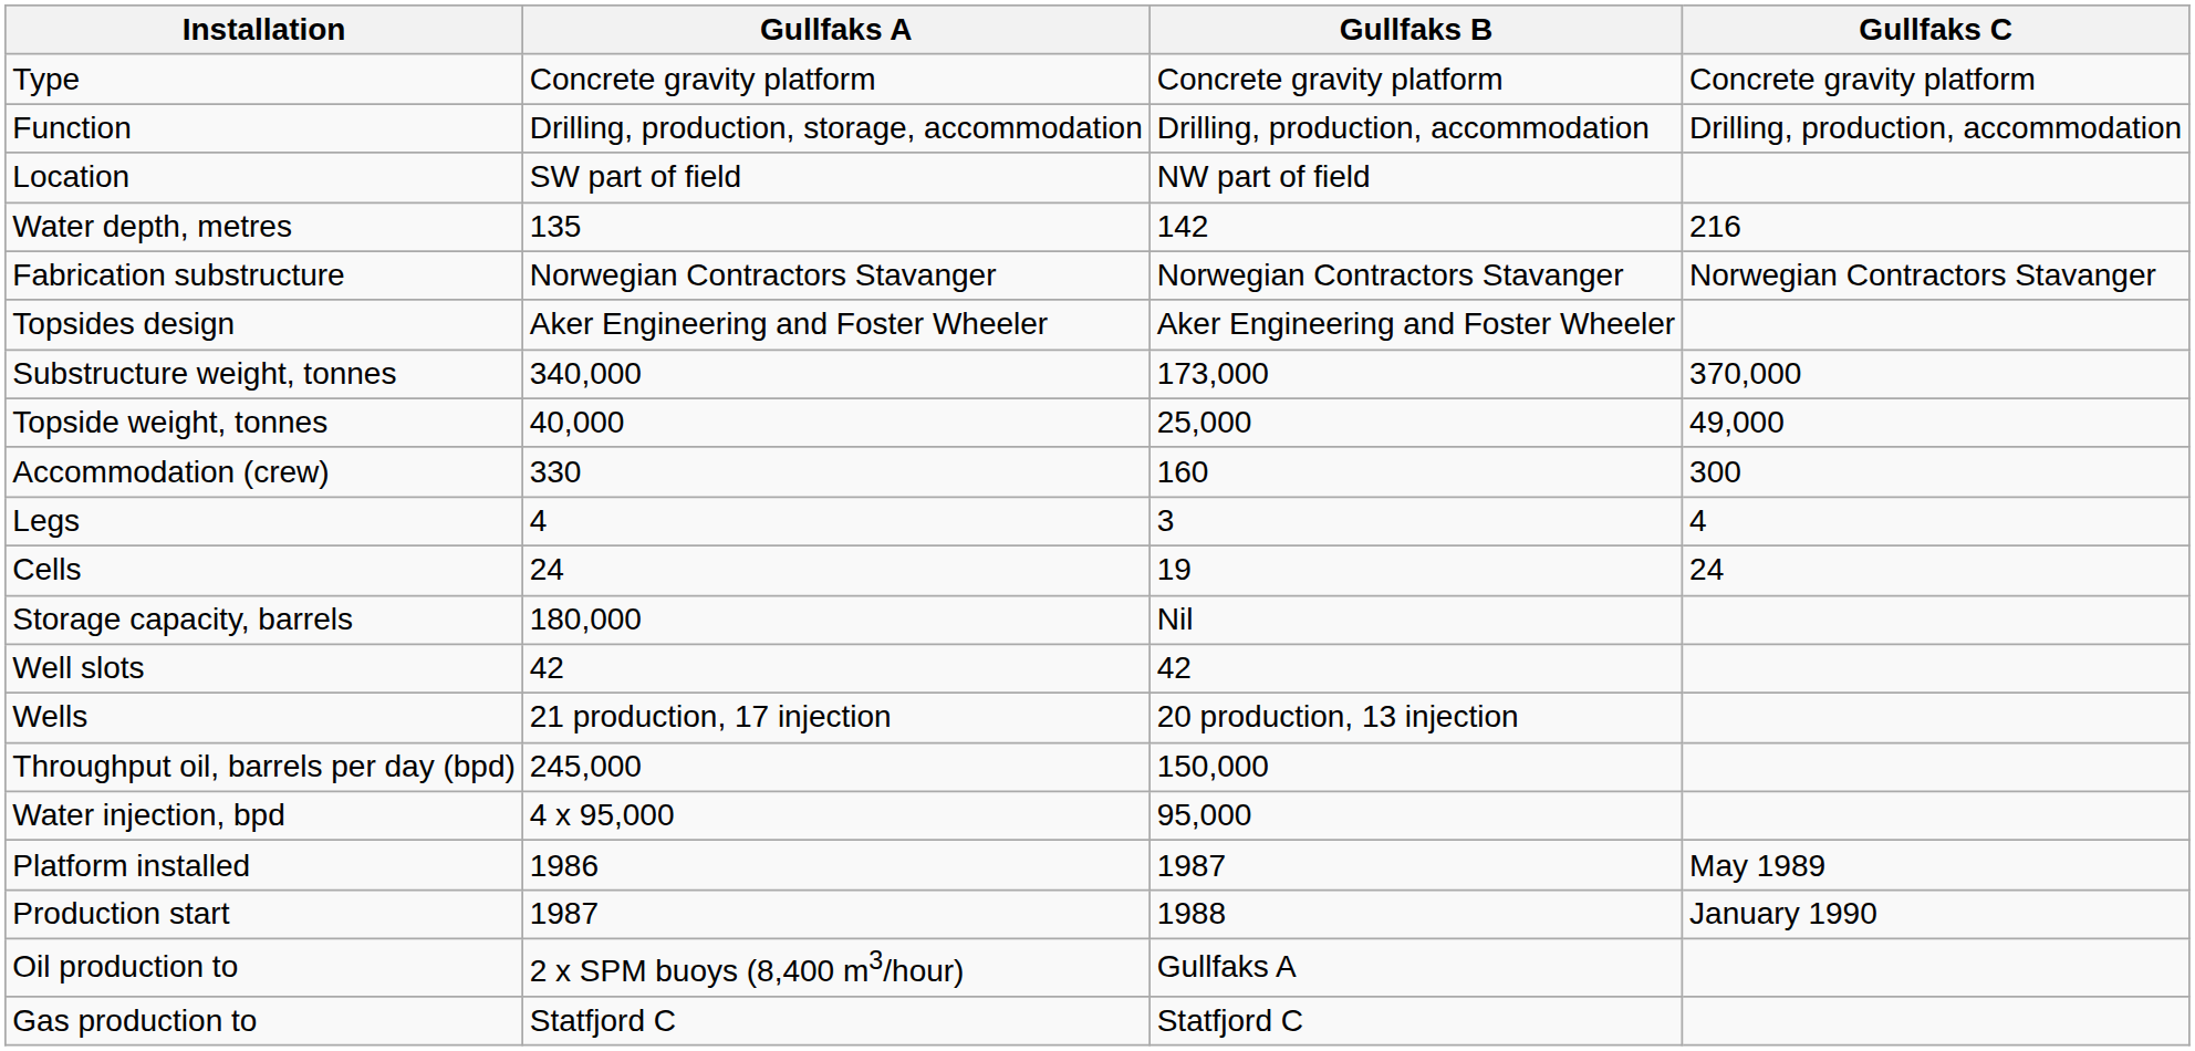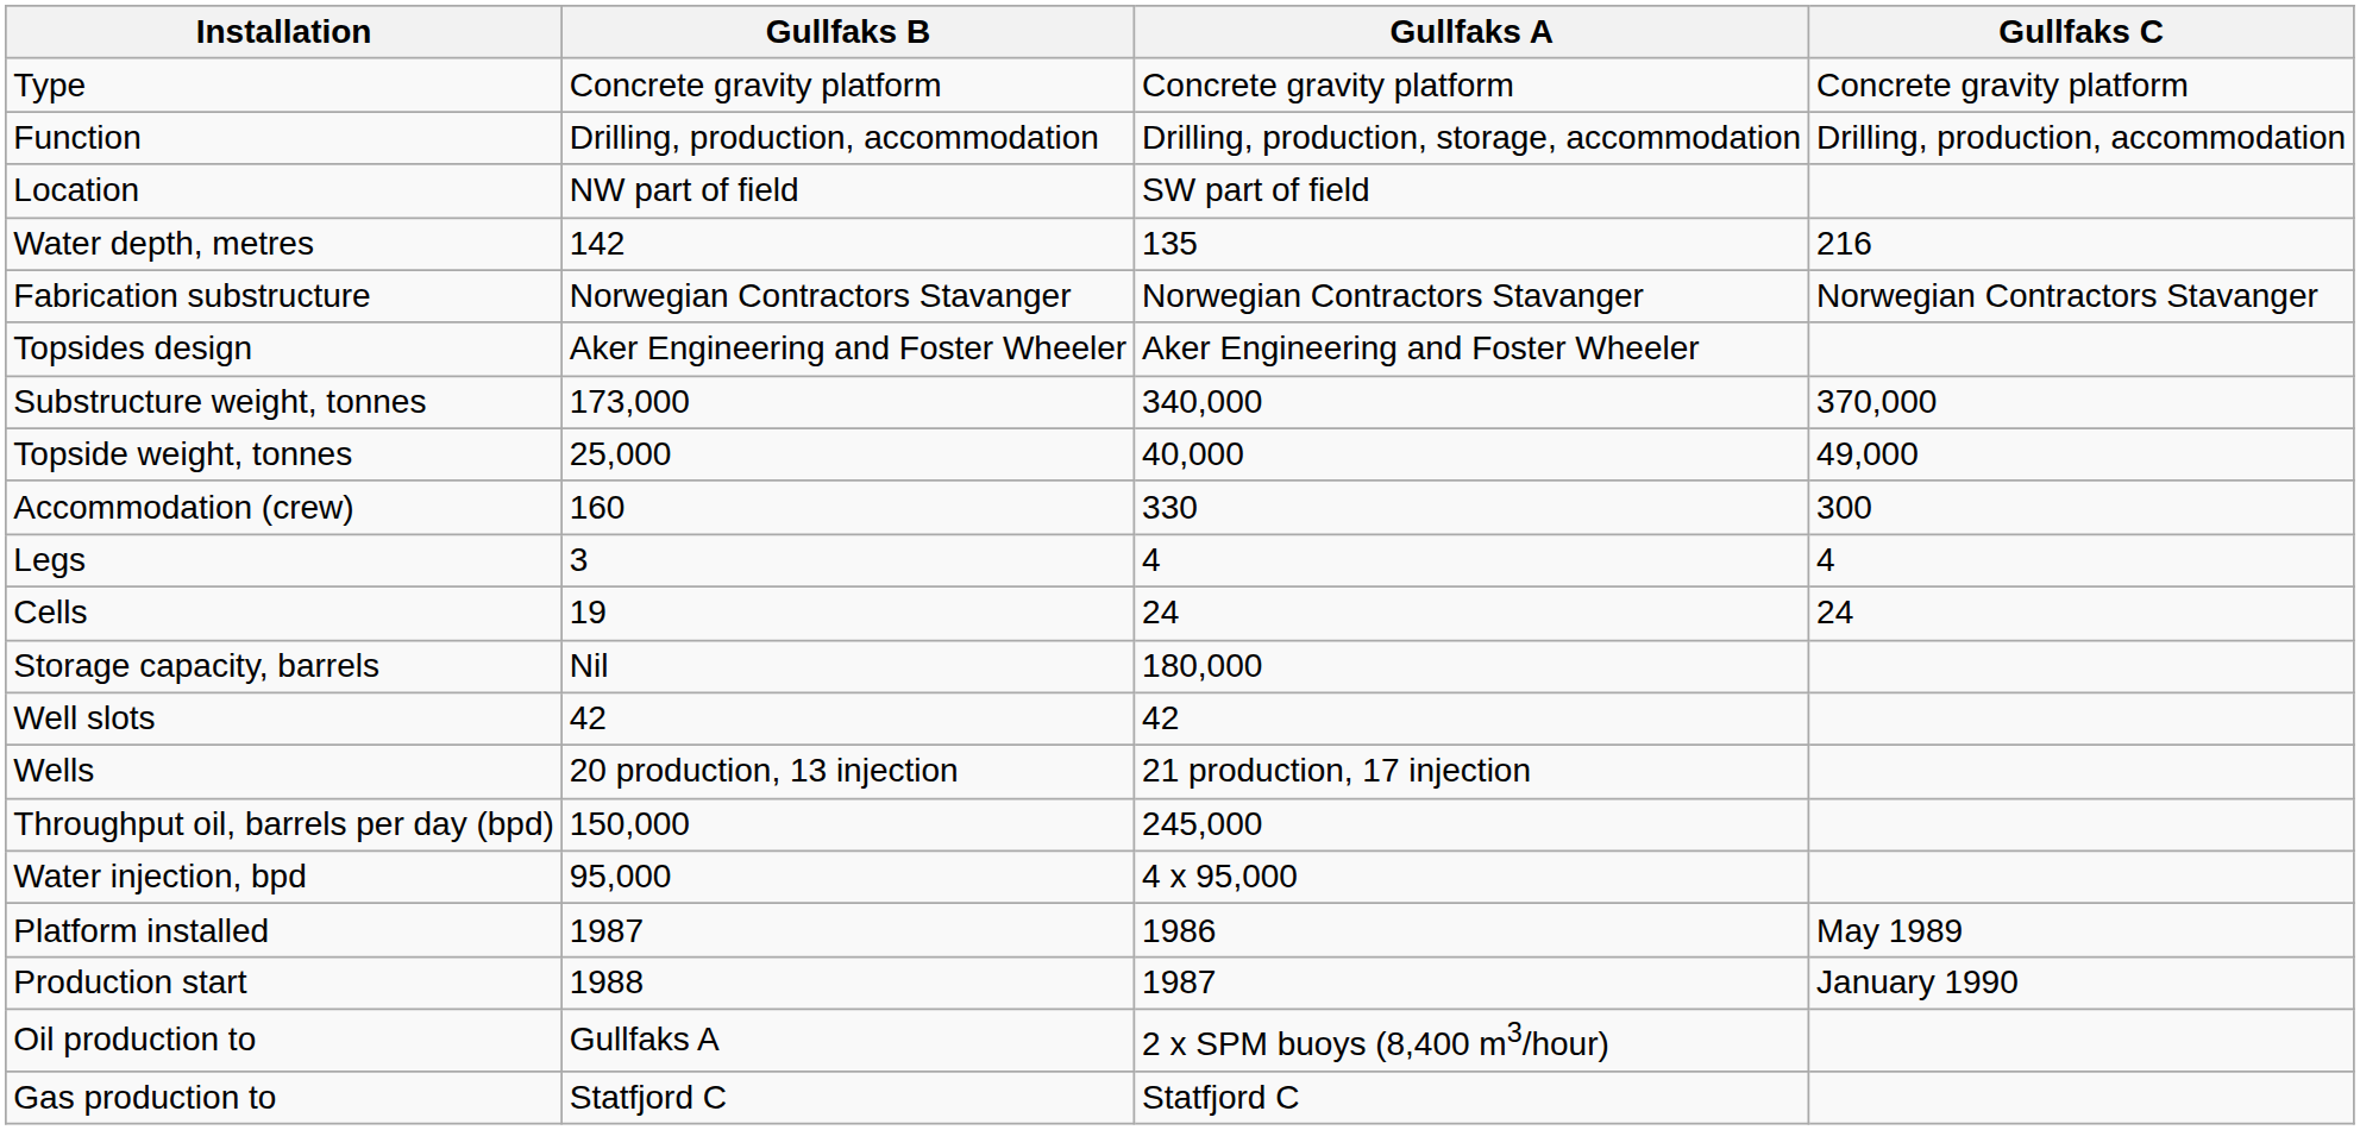columns swapped: Gullfaks A <-> Gullfaks B
